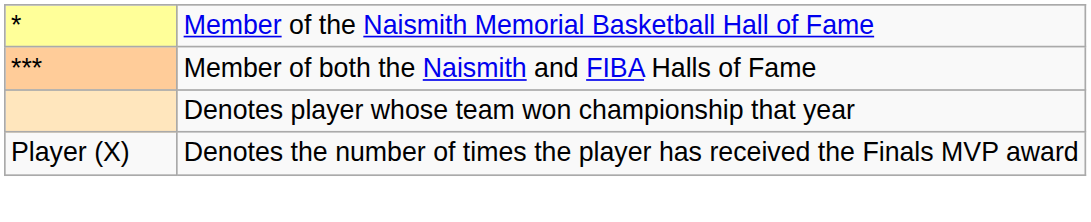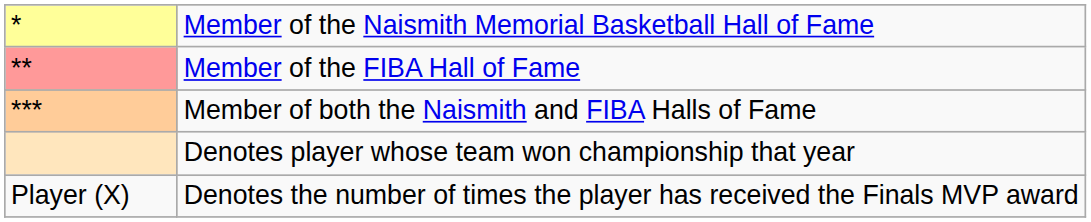+ row: ** | Member of the FIBA Hall of Fame
